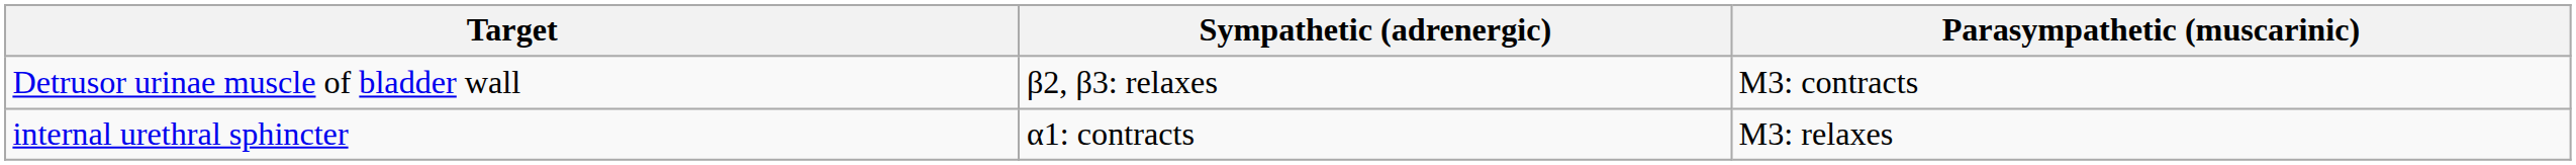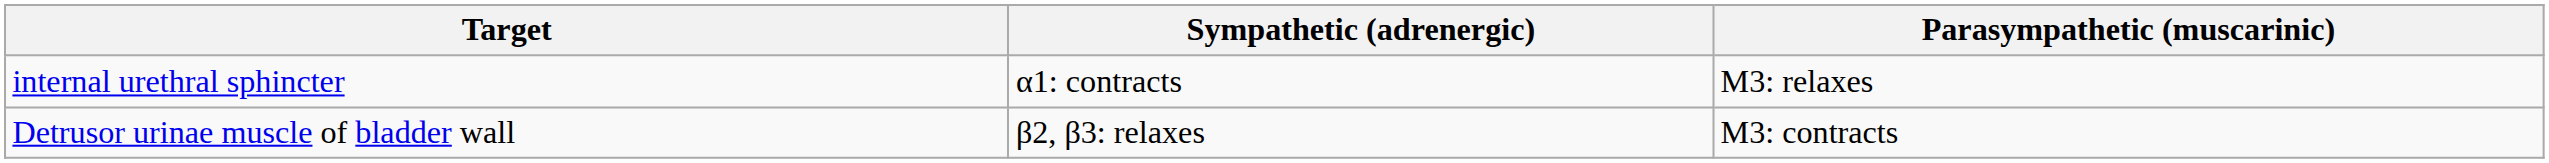rows swapped: Detrusor urinae muscle of bladder wall <-> internal urethral sphincter
